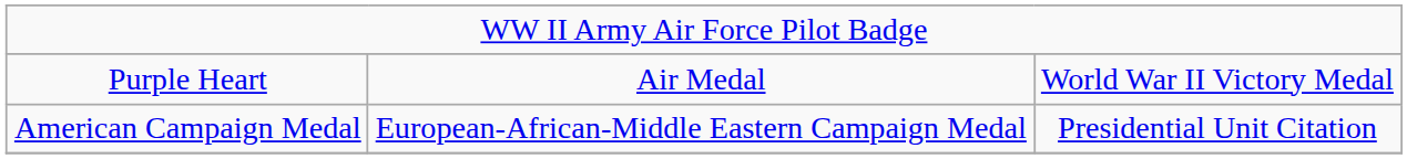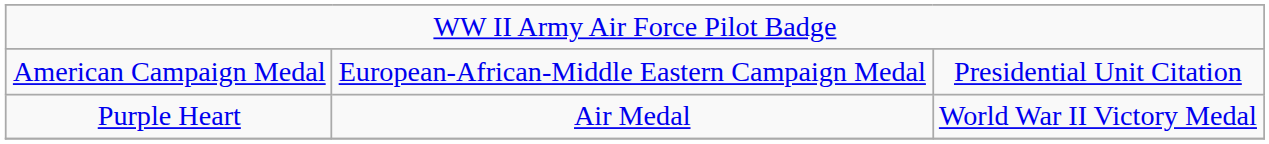rows swapped: Purple Heart <-> American Campaign Medal
